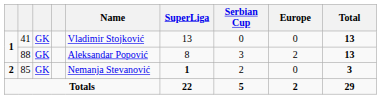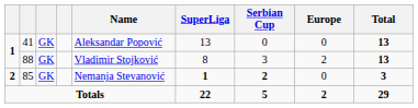41 | Name: Vladimir Stojković -> Aleksandar Popović
88 | Name: Aleksandar Popović -> Vladimir Stojković
85 | Serbian Cup: normal -> bold
